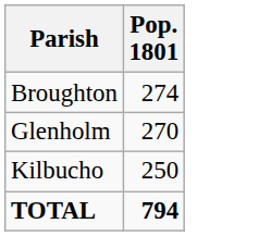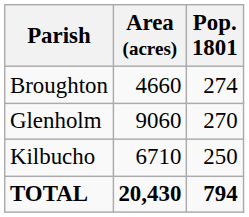+ column: Area (acres) | 4660 | 9060 | 6710 | 20,430
